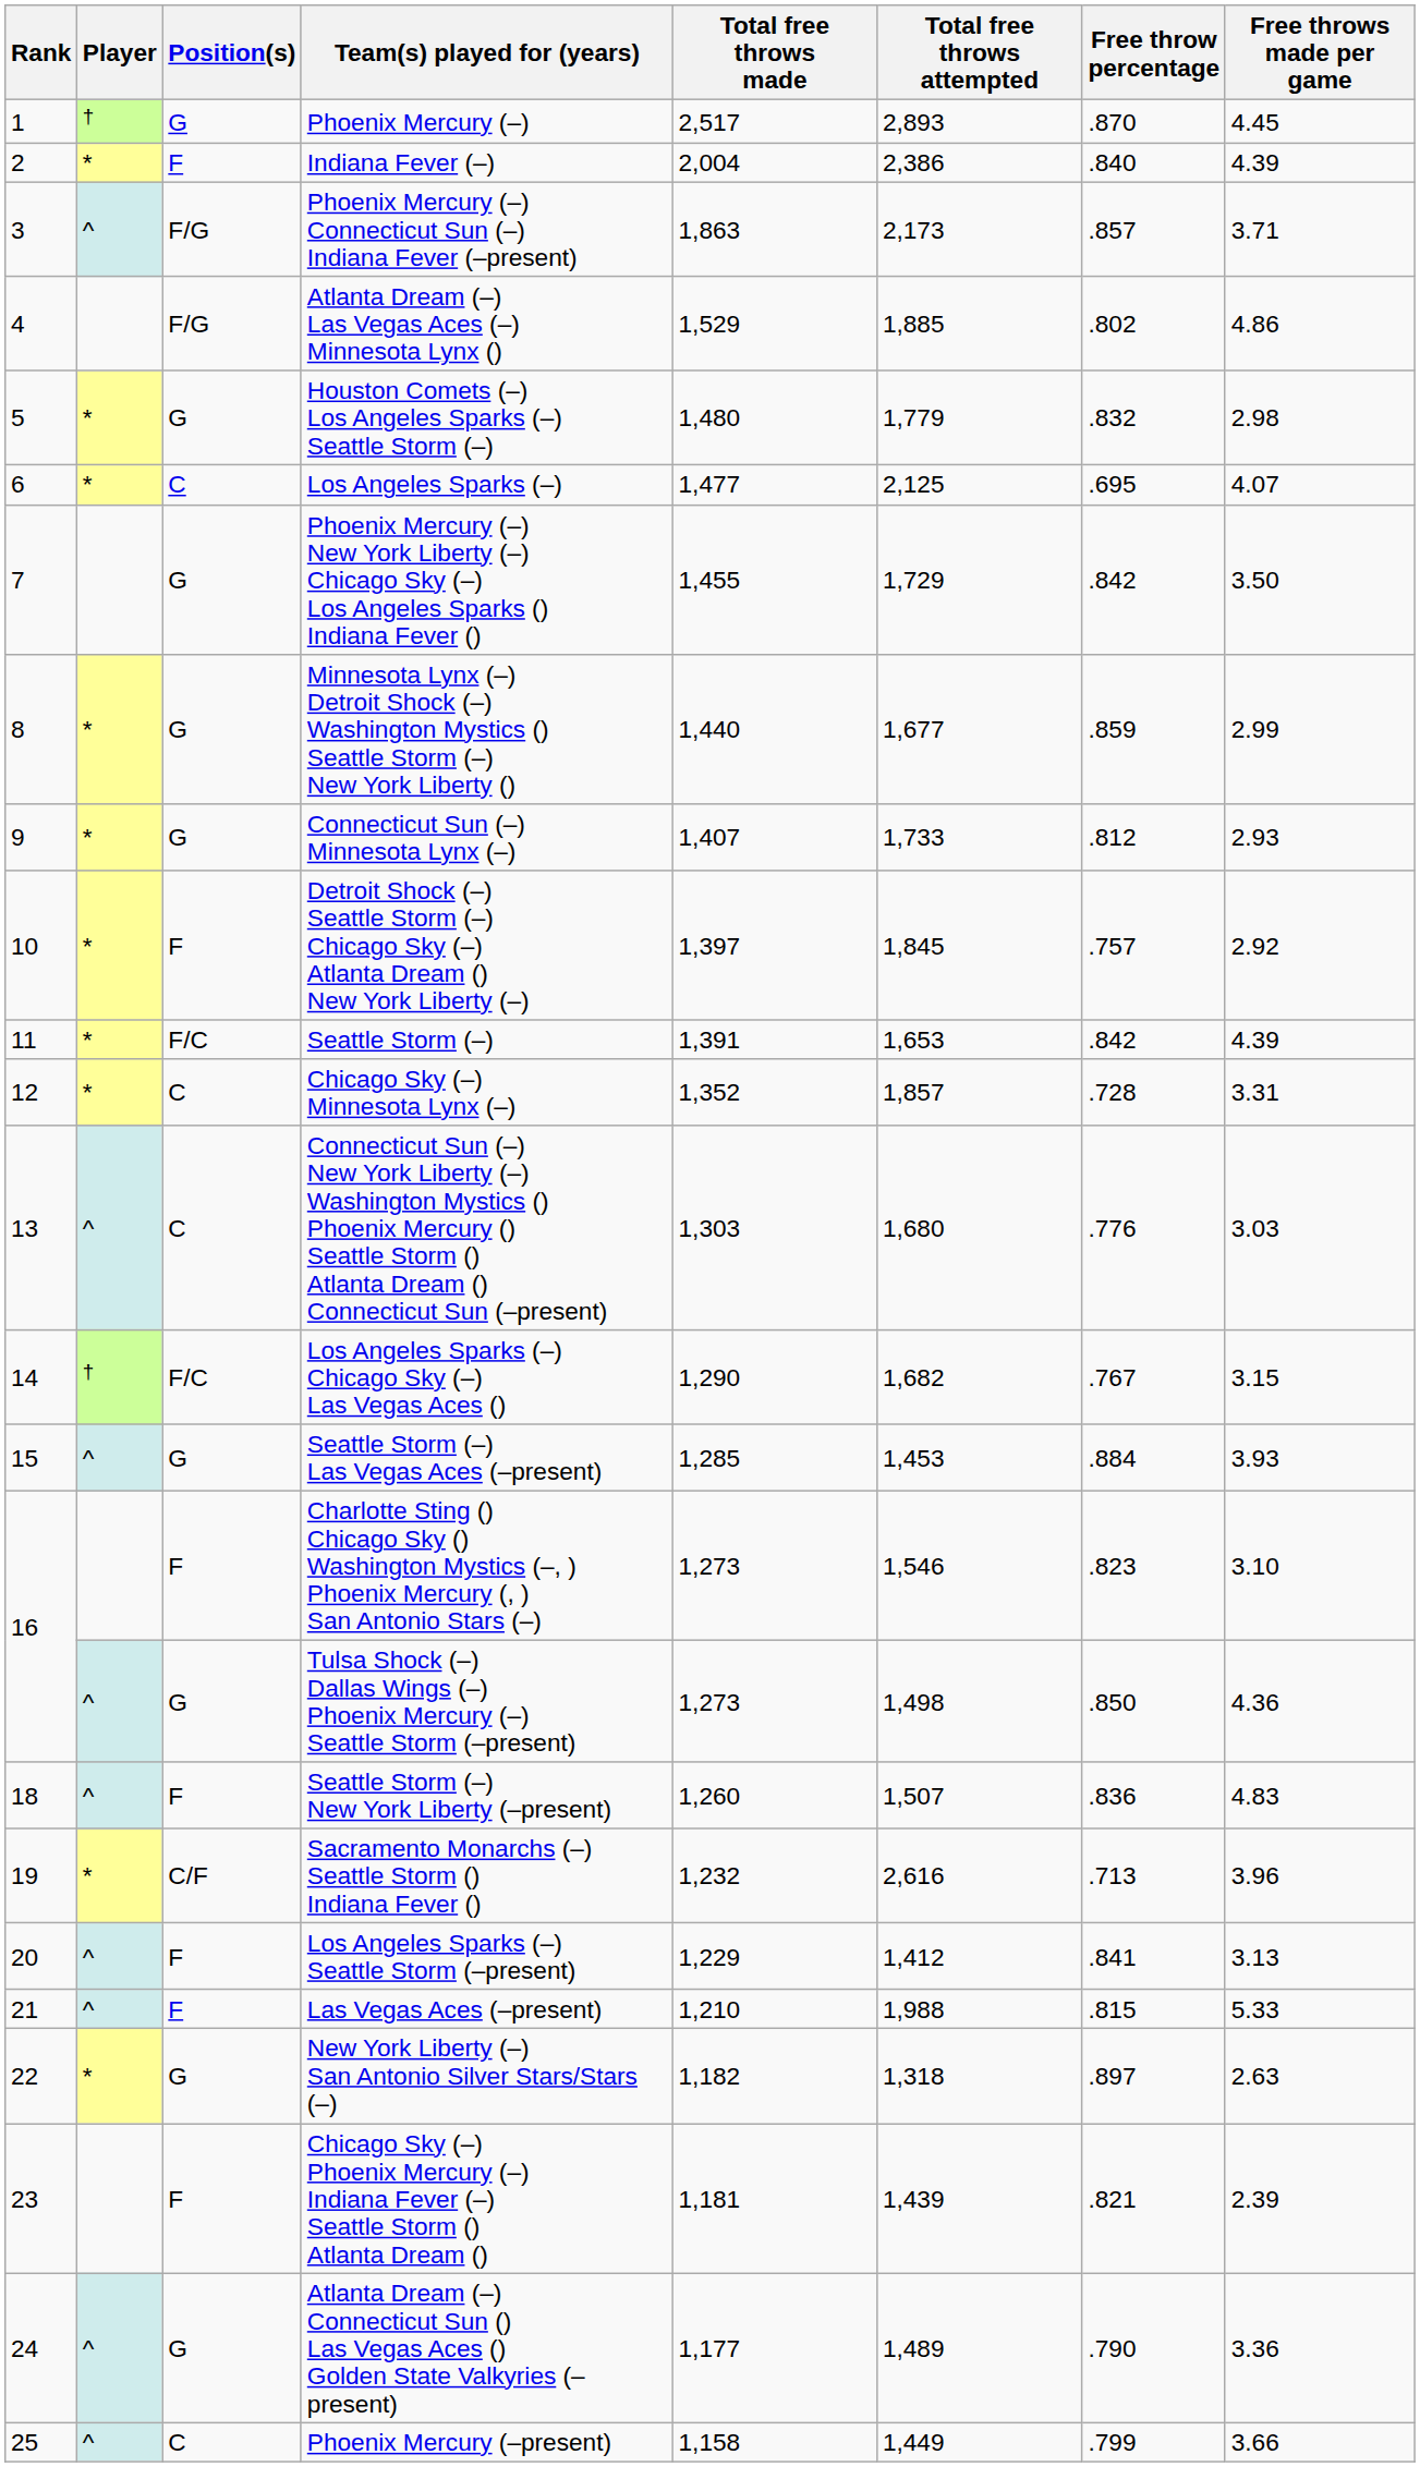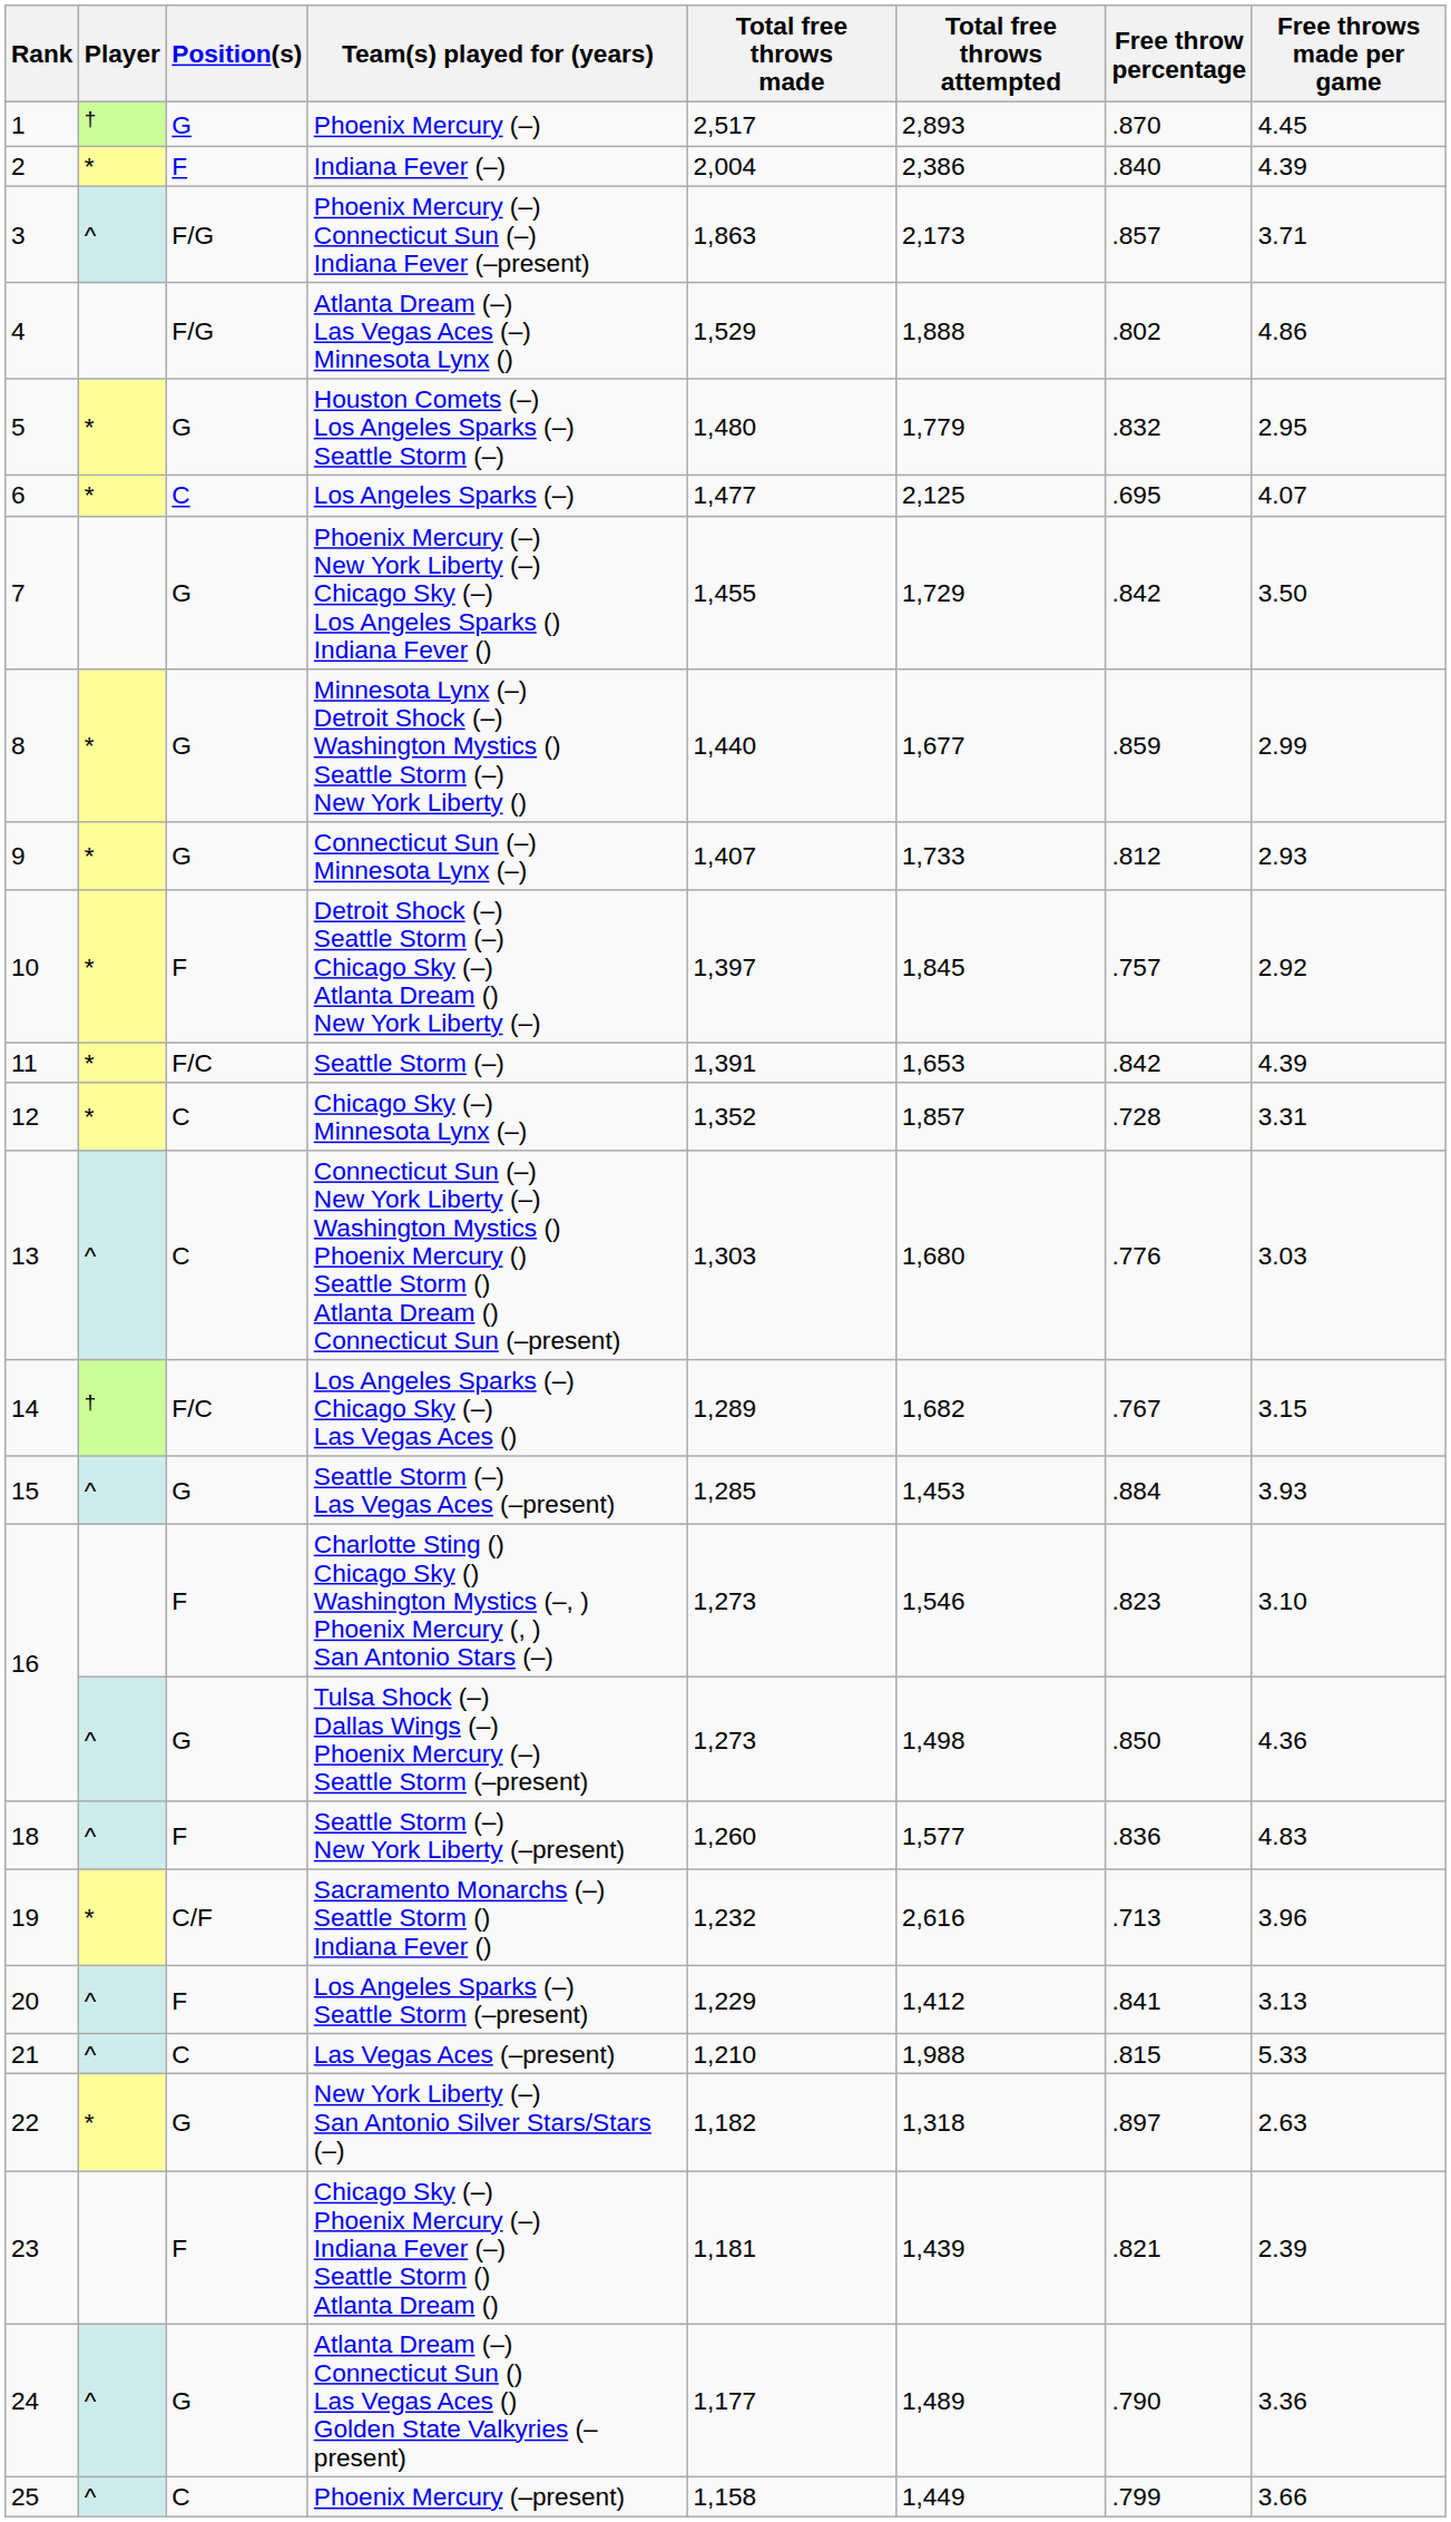Atlanta Dream (–) Las Vegas Aces (–) Minnesota Lynx () | Total free throws attempted: 1,885 -> 1,888
Houston Comets (–) Los Angeles Sparks (–) Seattle Storm (–) | Free throws made per game: 2.98 -> 2.95
Los Angeles Sparks (–) Chicago Sky (–) Las Vegas Aces () | Total free throws made: 1,290 -> 1,289
Seattle Storm (–) New York Liberty (–present) | Total free throws attempted: 1,507 -> 1,577
Las Vegas Aces (–present) | Position(s): F -> C
